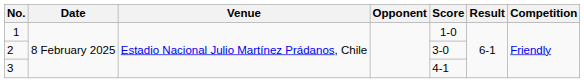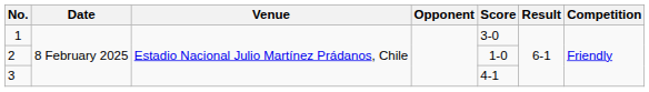1 | Score: 1-0 -> 3-0
2 | Score: 3-0 -> 1-0
